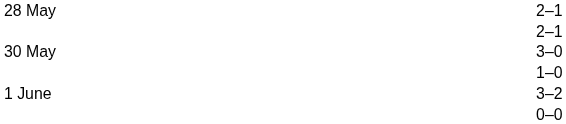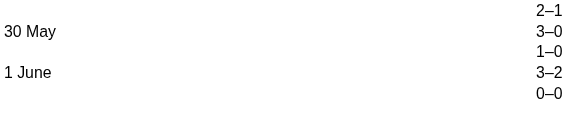- row: 28 May | 2–1
